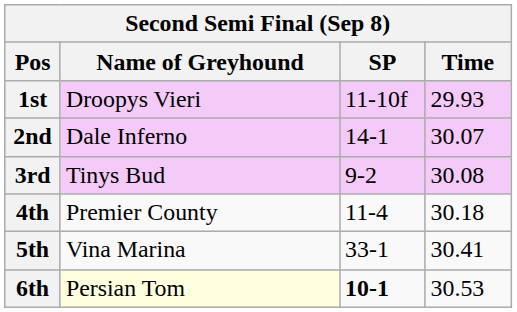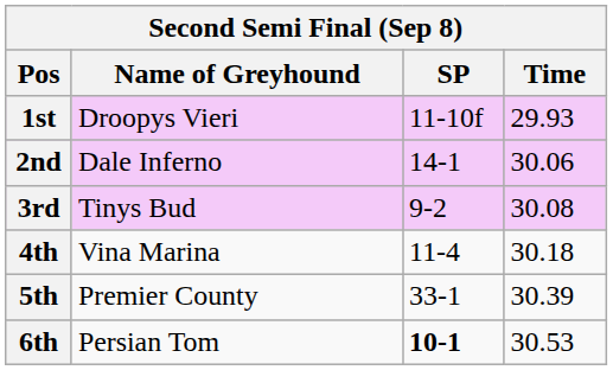2nd | Time: 30.07 -> 30.06
4th | Name of Greyhound: Premier County -> Vina Marina
5th | Name of Greyhound: Vina Marina -> Premier County
5th | Time: 30.41 -> 30.39
6th | Name of Greyhound: lightyellow background -> no background
